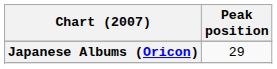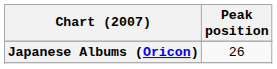Japanese Albums (Oricon) | Peak position: 29 -> 26
